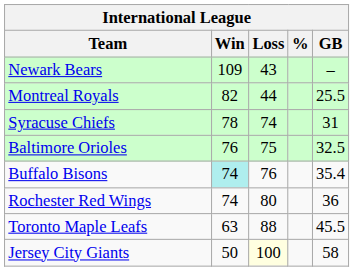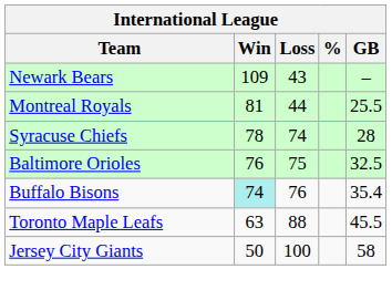Montreal Royals | Win: 82 -> 81
Syracuse Chiefs | GB: 31 -> 28
- row: Rochester Red Wings | 74 | 80 | 36
Jersey City Giants | Loss: lightyellow background -> no background
